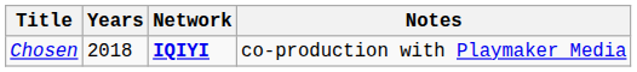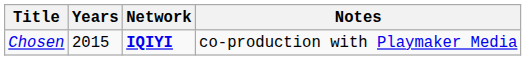Chosen | Years: 2018 -> 2015
